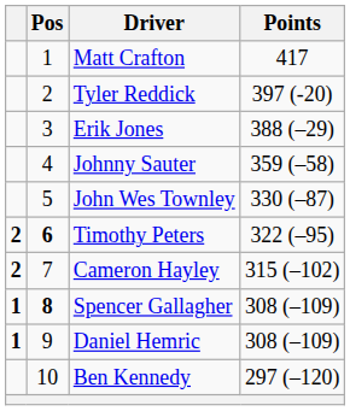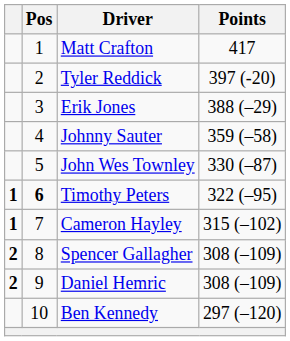Timothy Peters | column 1: 2 -> 1
Cameron Hayley | column 1: 2 -> 1
Spencer Gallagher | column 1: 1 -> 2
Spencer Gallagher | Pos: bold -> normal
Daniel Hemric | column 1: 1 -> 2
